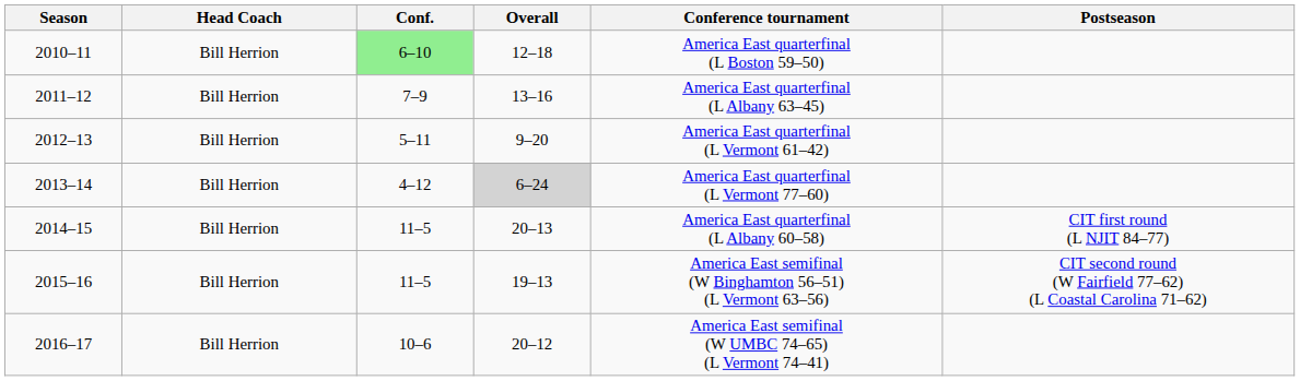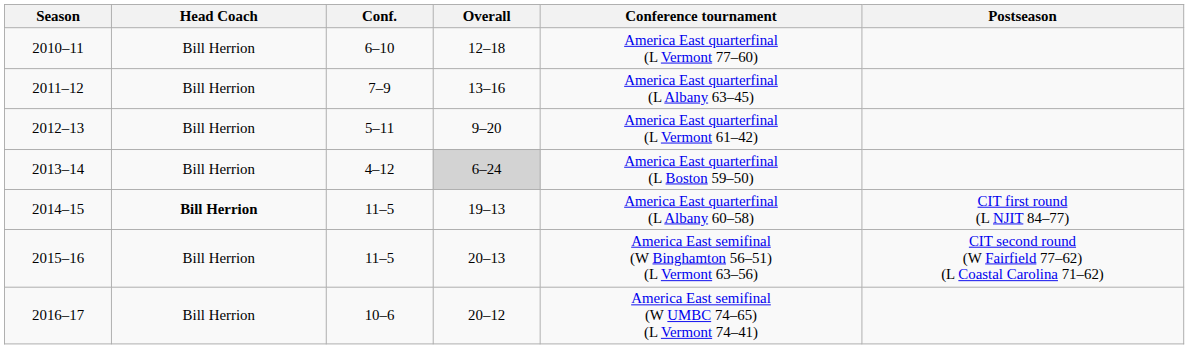2010–11 | Conf.: lightgreen background -> no background
2010–11 | Conference tournament: America East quarterfinal (L Boston 59–50) -> America East quarterfinal (L Vermont 77–60)
2013–14 | Conference tournament: America East quarterfinal (L Vermont 77–60) -> America East quarterfinal (L Boston 59–50)
2014–15 | Head Coach: normal -> bold
2014–15 | Overall: 20–13 -> 19–13
2015–16 | Overall: 19–13 -> 20–13
